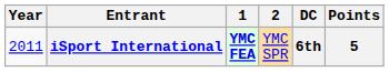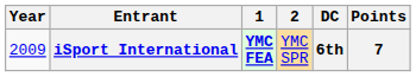iSport International | Year: 2011 -> 2009
iSport International | Points: 5 -> 7
